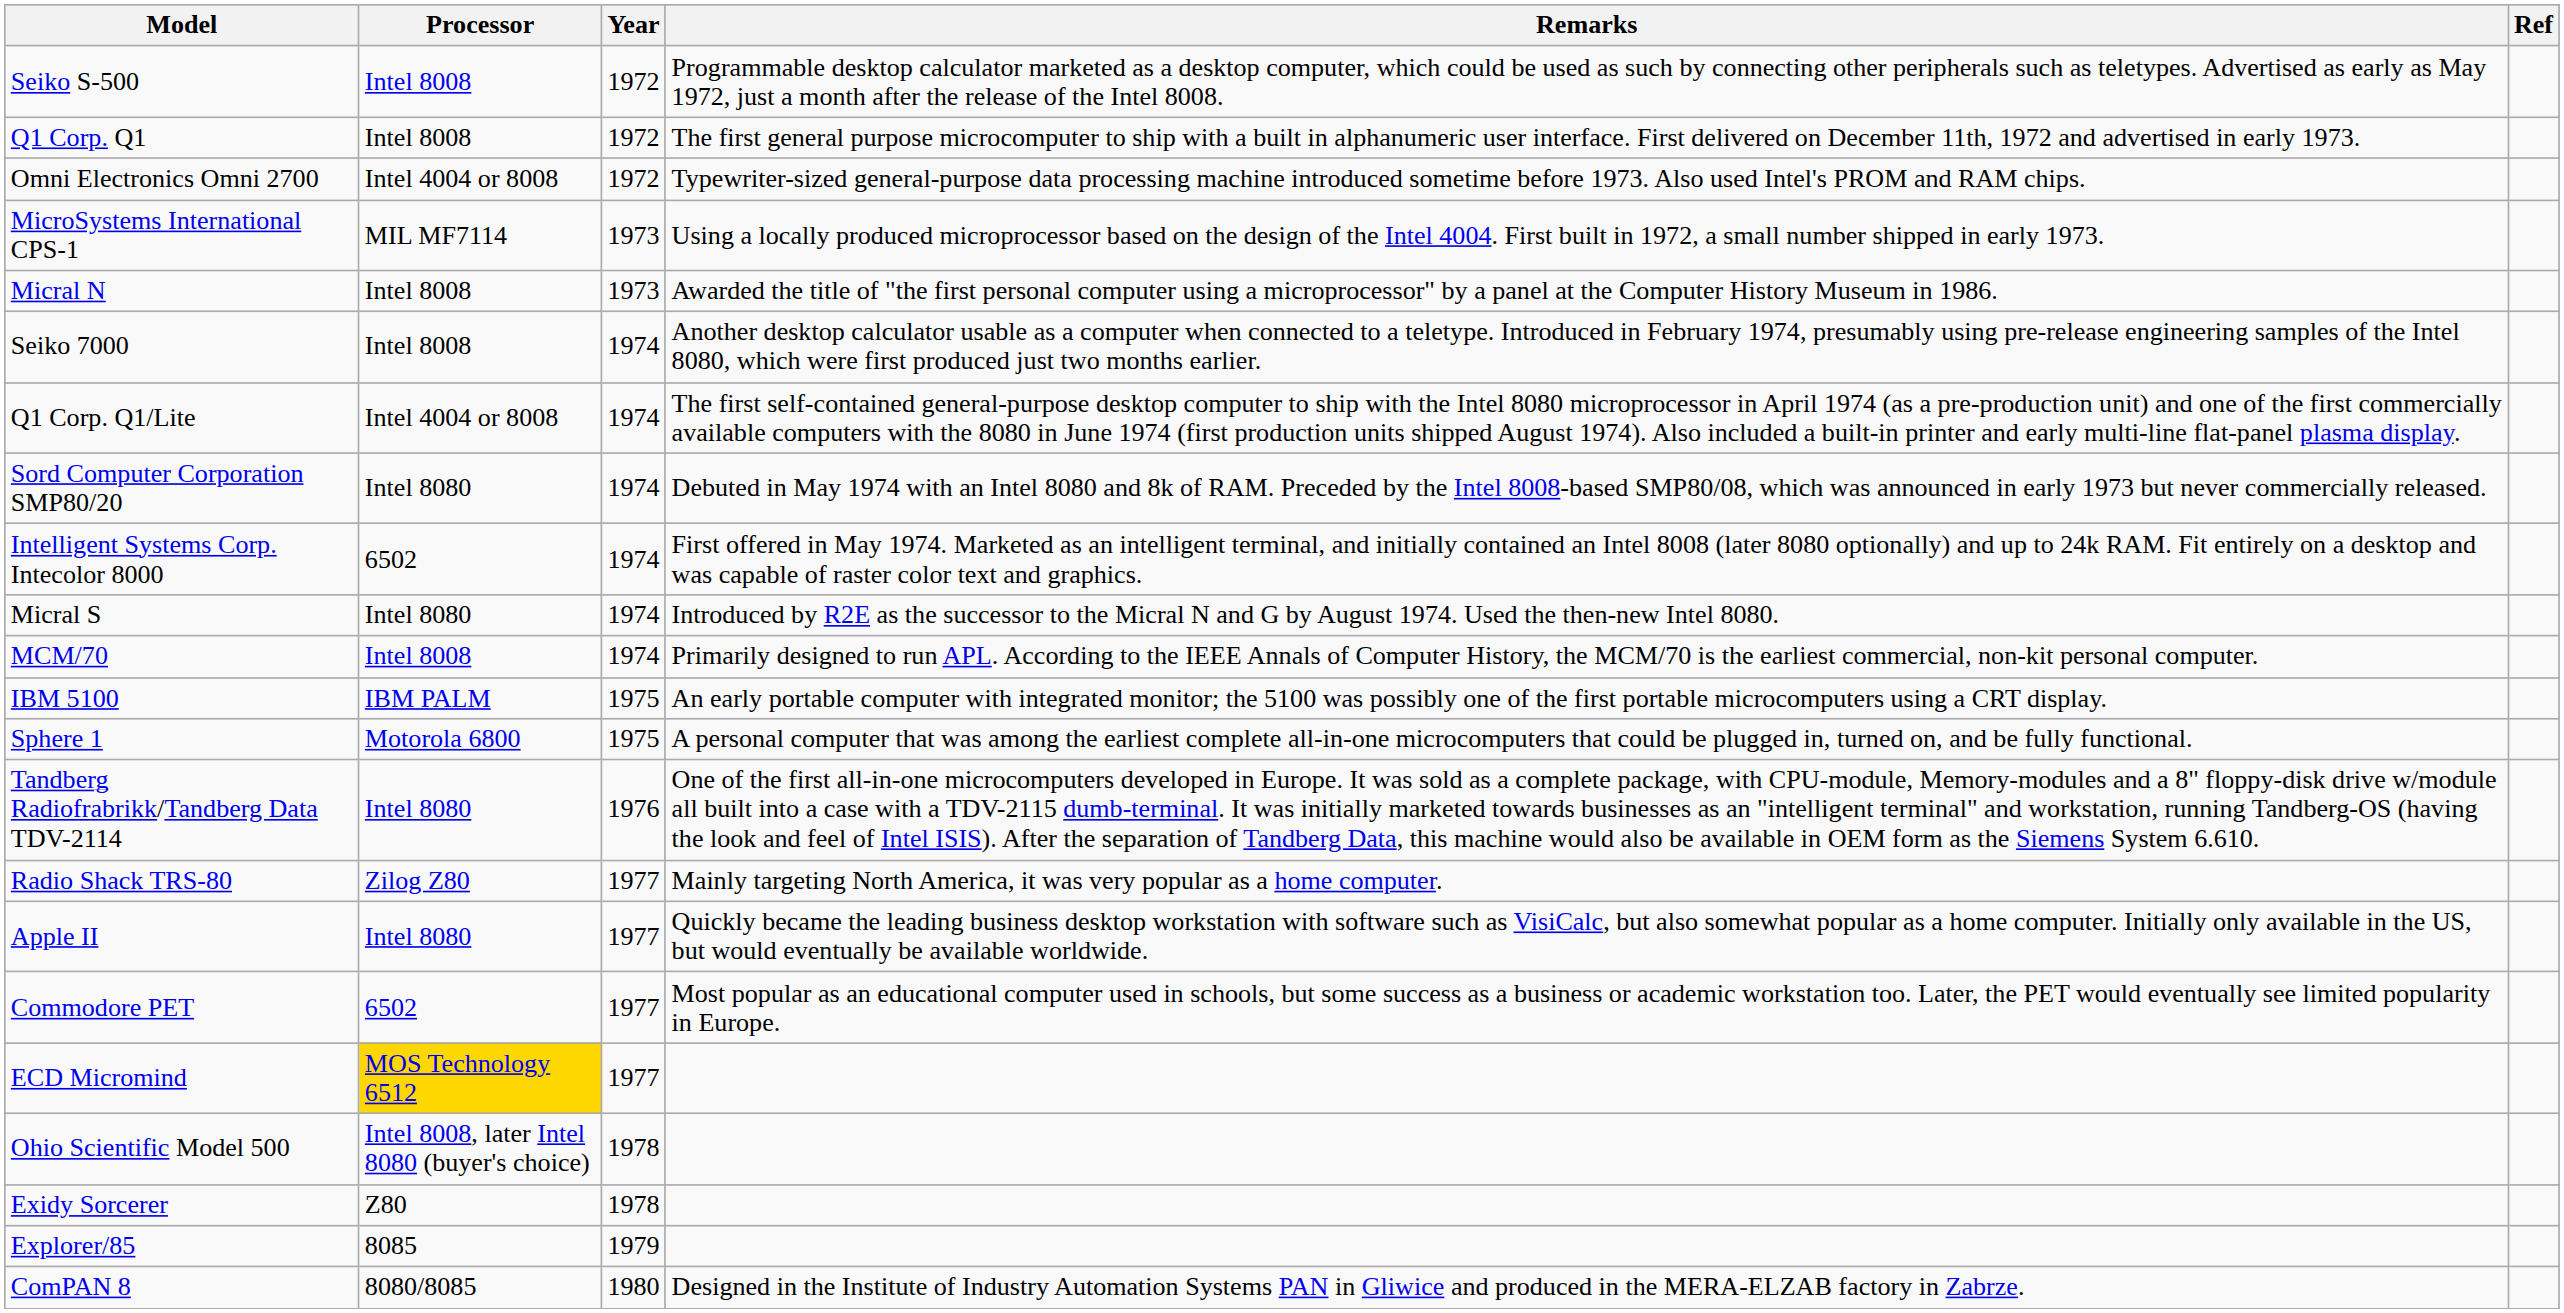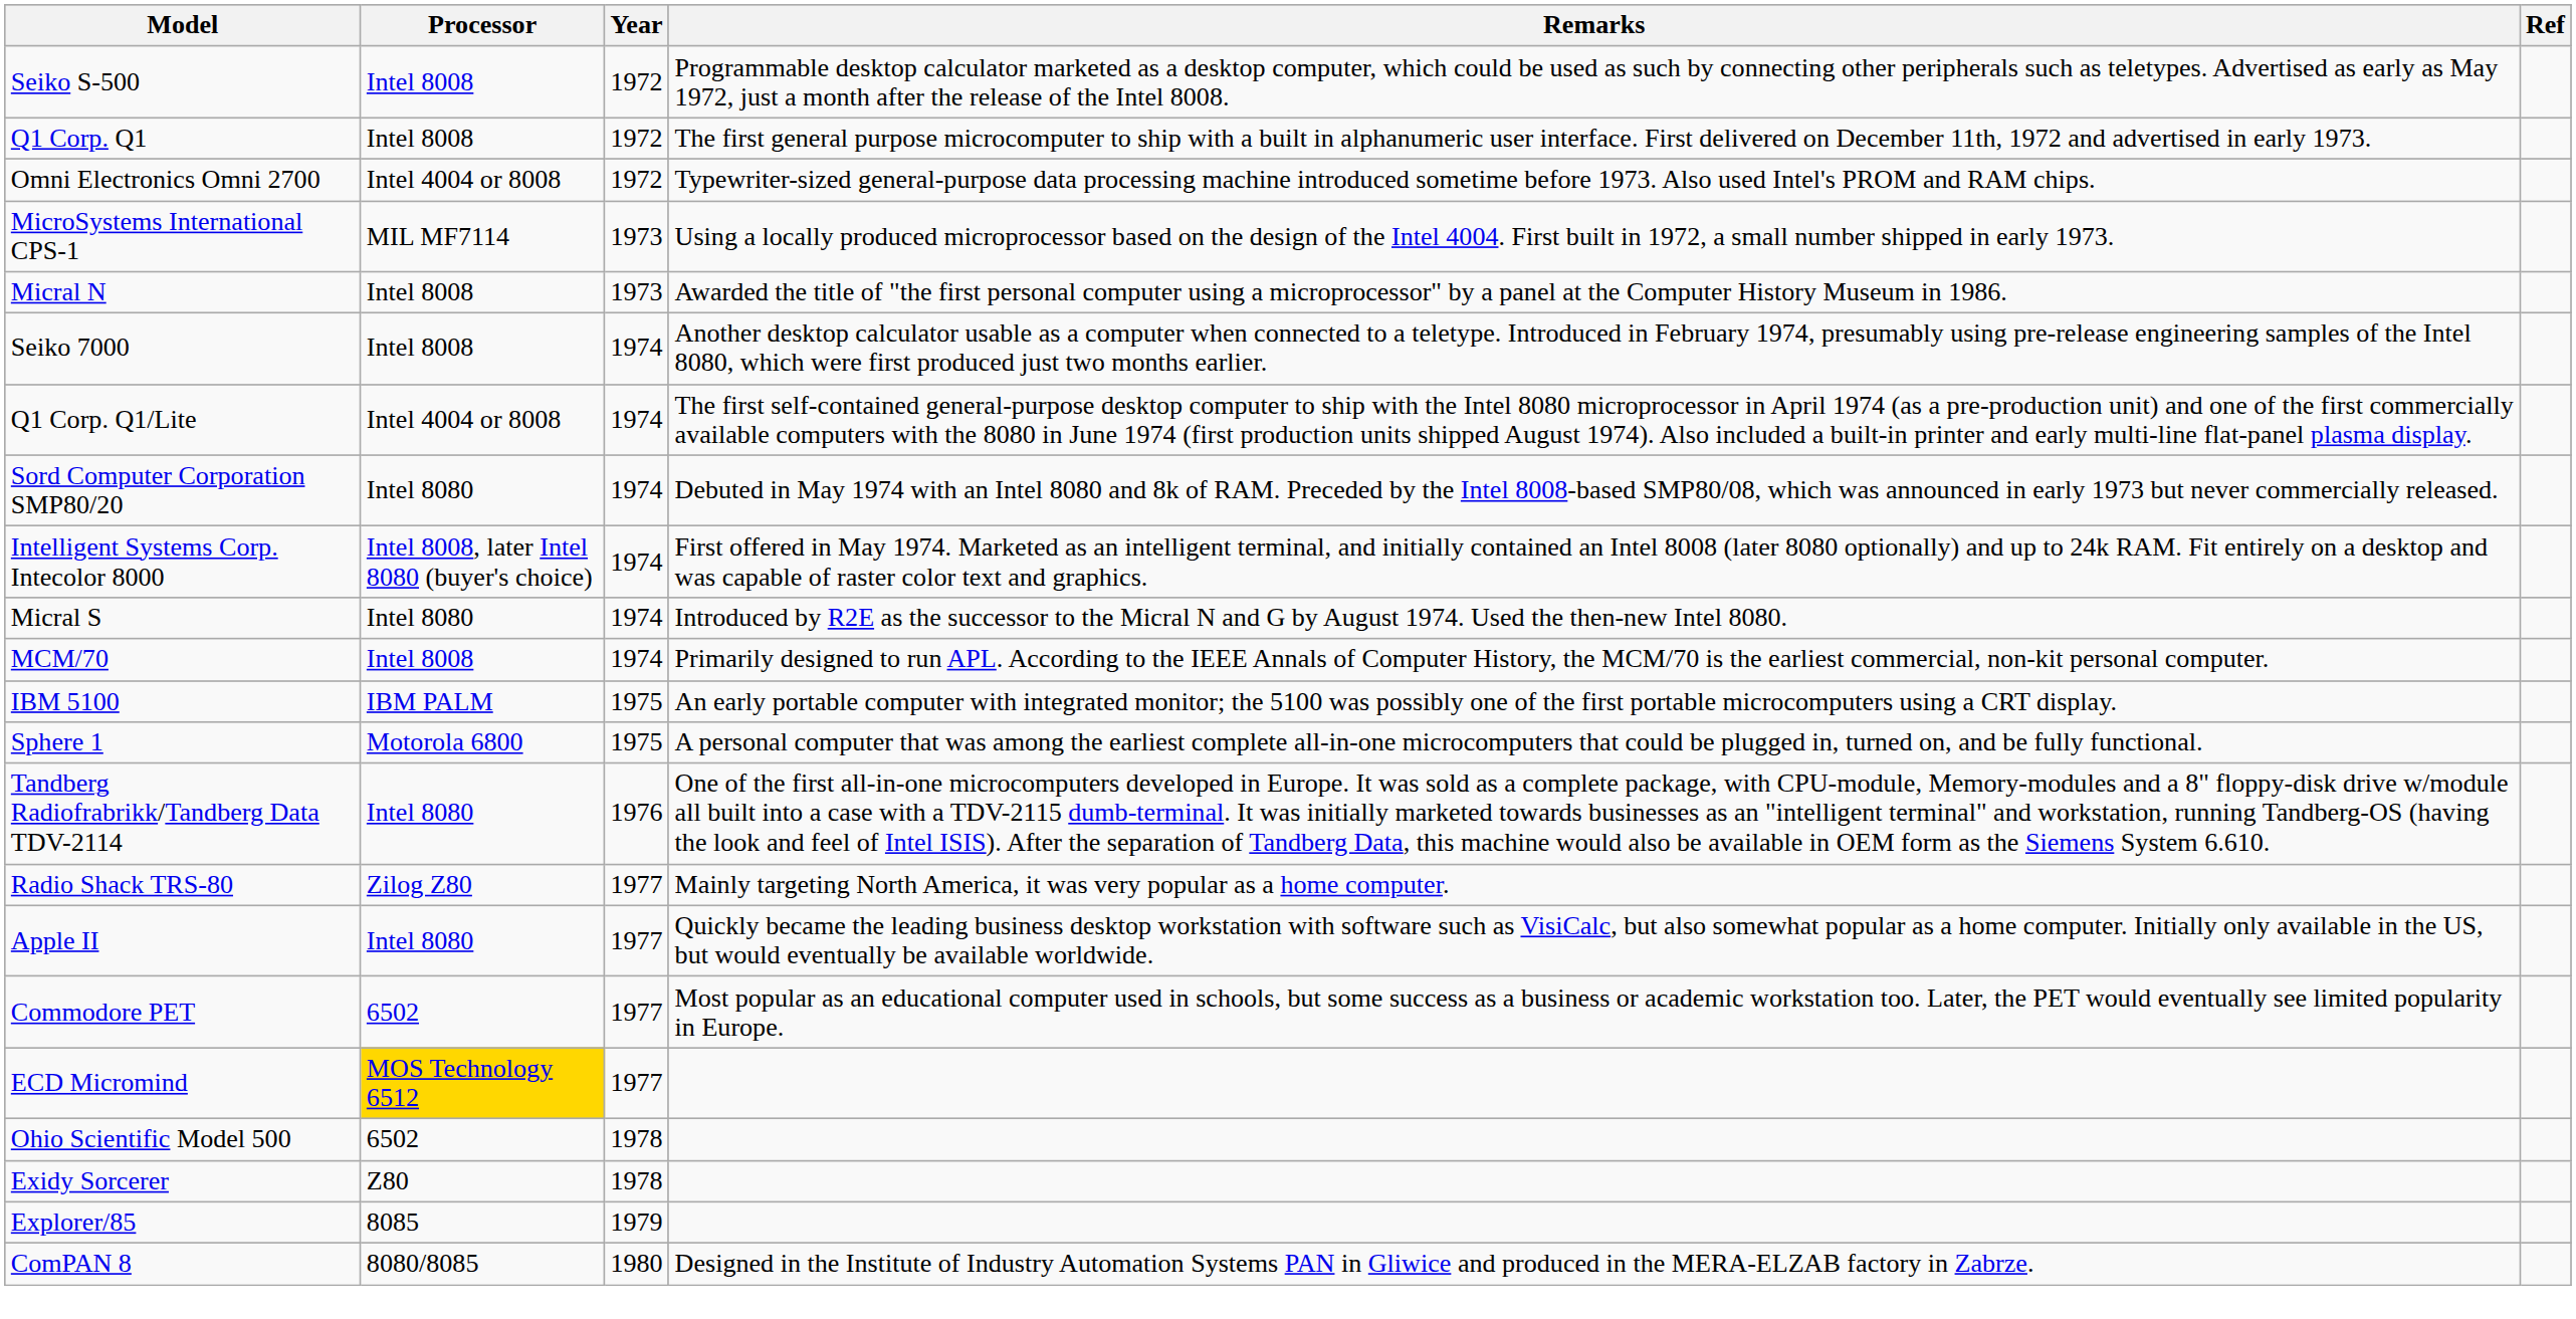Intelligent Systems Corp. Intecolor 8000 | Processor: 6502 -> Intel 8008, later Intel 8080 (buyer's choice)
Ohio Scientific Model 500 | Processor: Intel 8008, later Intel 8080 (buyer's choice) -> 6502
